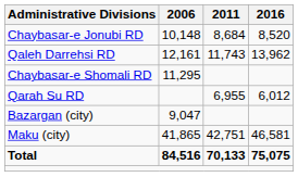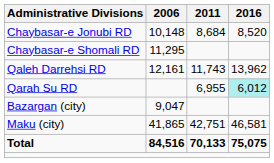rows swapped: Chaybasar-e Shomali RD <-> Qaleh Darrehsi RD
Qarah Su RD | 2016: no background -> paleturquoise background
